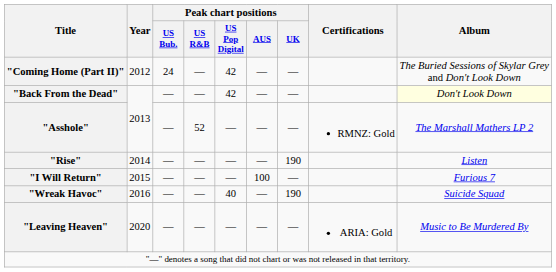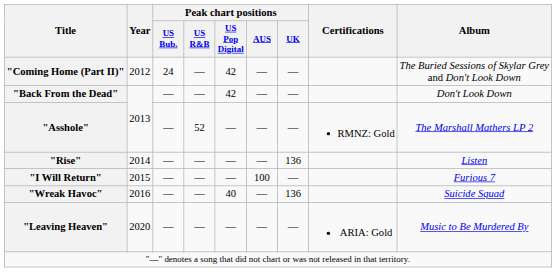"Back From the Dead" | Album: lightyellow background -> no background
"Rise" | Peak chart positions / UK: 190 -> 136
"Wreak Havoc" | Peak chart positions / UK: 190 -> 136
